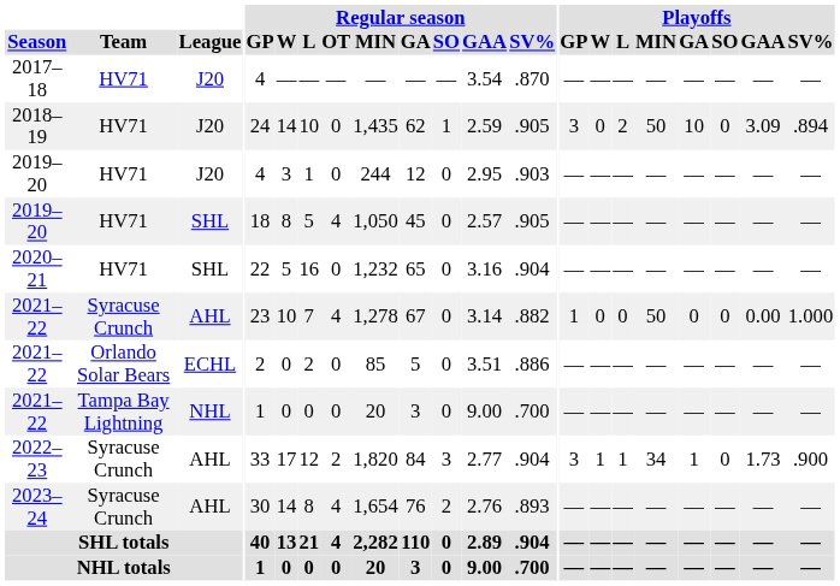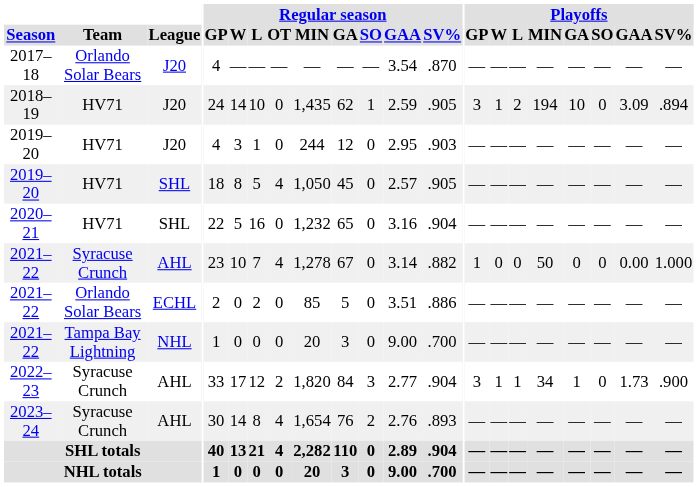2017–18 | Team: HV71 -> Orlando Solar Bears
2018–19 | Playoffs / W: 0 -> 1
2018–19 | Playoffs / MIN: 50 -> 194
